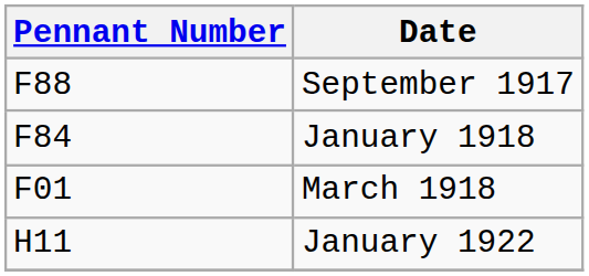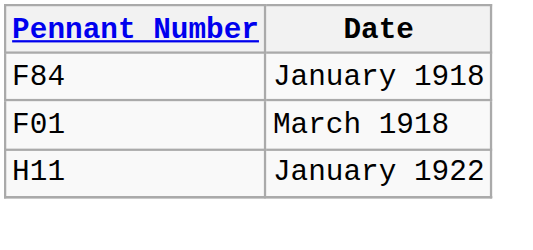- row: F88 | September 1917
